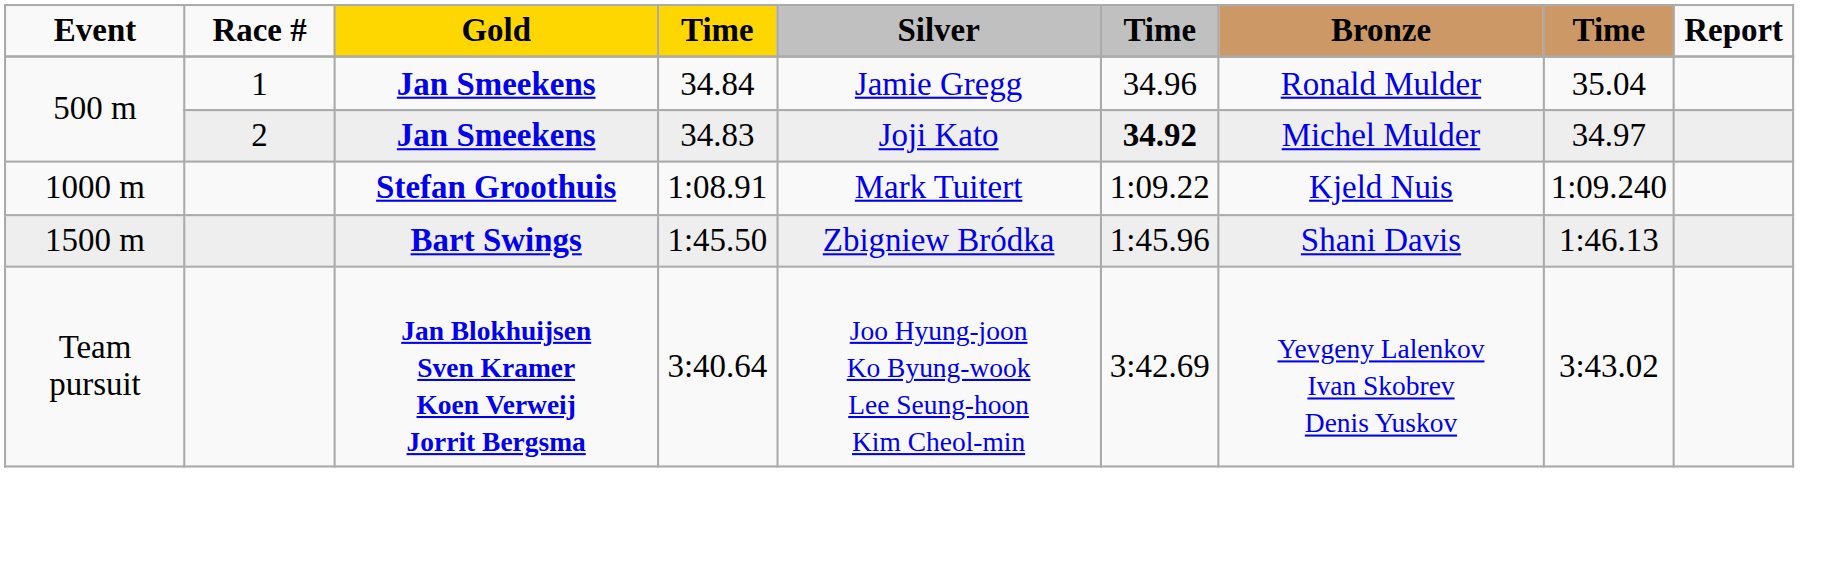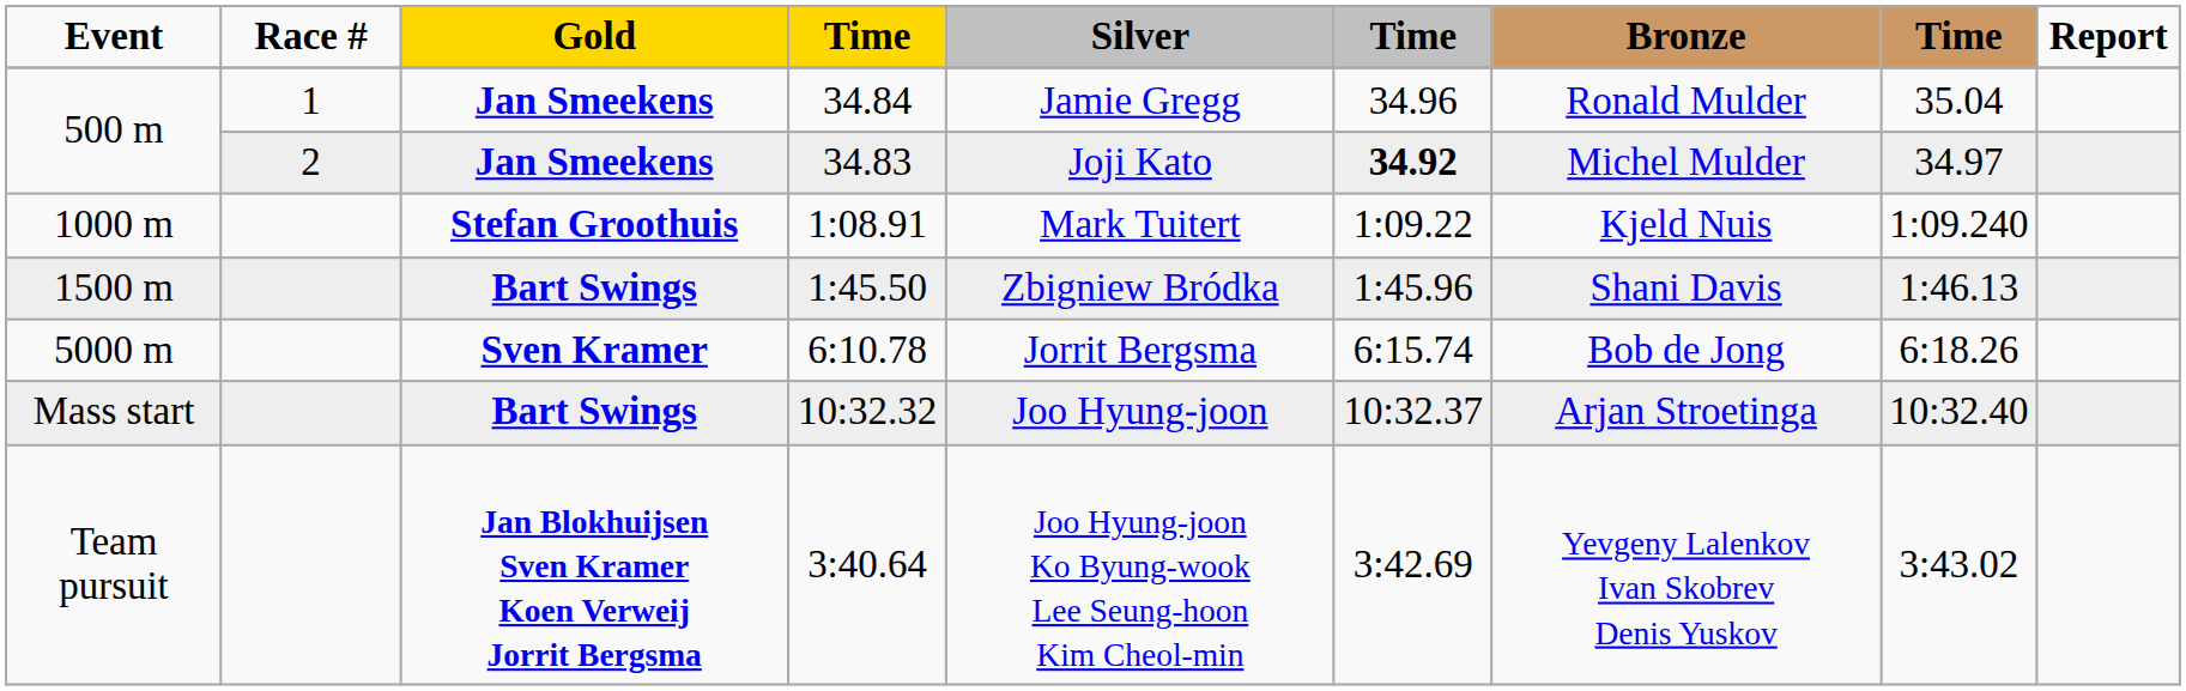+ row: 5000 m | Sven Kramer | 6:10.78 | Jorrit Bergsma | 6:15.74 | Bob de Jong | 6:18.26
+ row: Mass start | Bart Swings | 10:32.32 | Joo Hyung-joon | 10:32.37 | Arjan Stroetinga | 10:32.40
